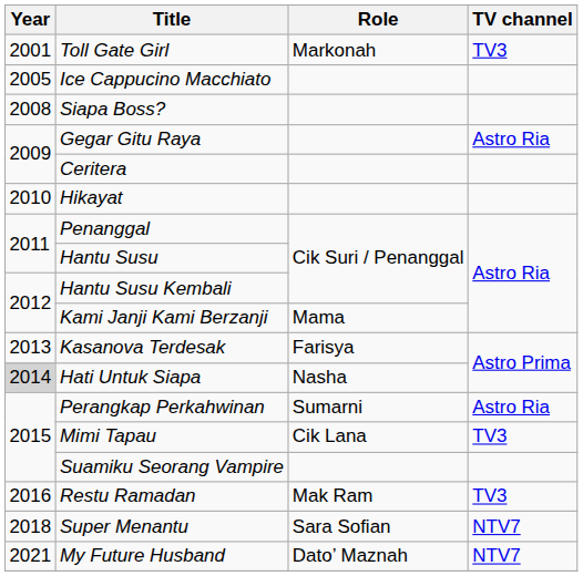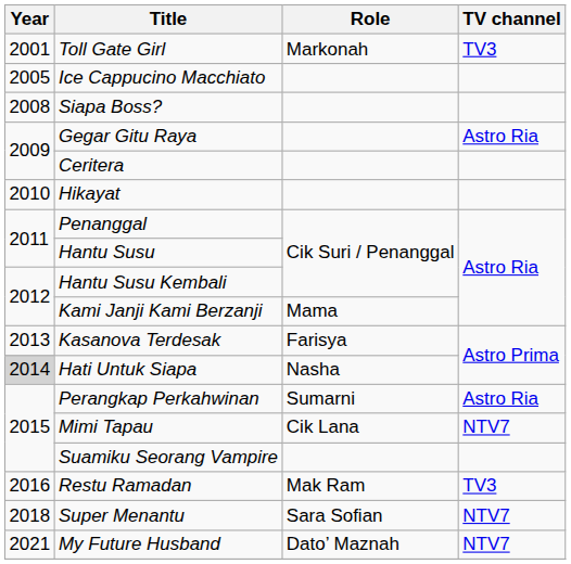Mimi Tapau | TV channel: TV3 -> NTV7
